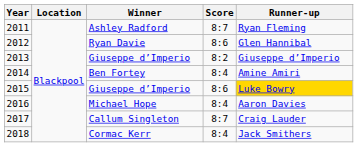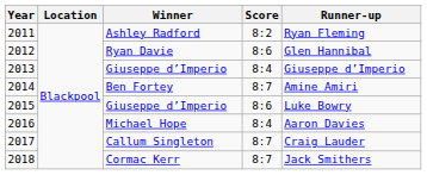2011 | Score: 8:7 -> 8:2
2013 | Score: 8:2 -> 8:4
2014 | Score: 8:4 -> 8:7
2015 | Runner-up: gold background -> no background
2018 | Score: 8:4 -> 8:7
